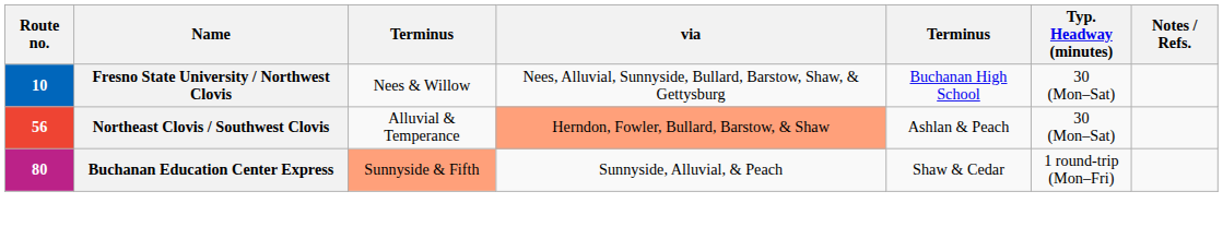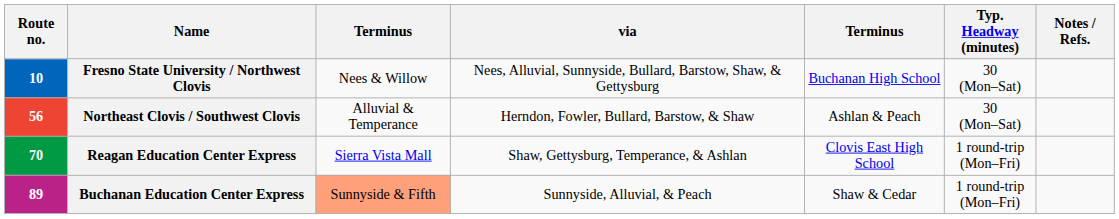Northeast Clovis / Southwest Clovis | via: lightsalmon background -> no background
+ row: 70 | Reagan Education Center Express | Sierra Vista Mall | Shaw, Gettysburg, Temperance, & Ashlan | Clovis East High School | 1 round-trip (Mon–Fri)
Buchanan Education Center Express | Route no.: 80 -> 89
